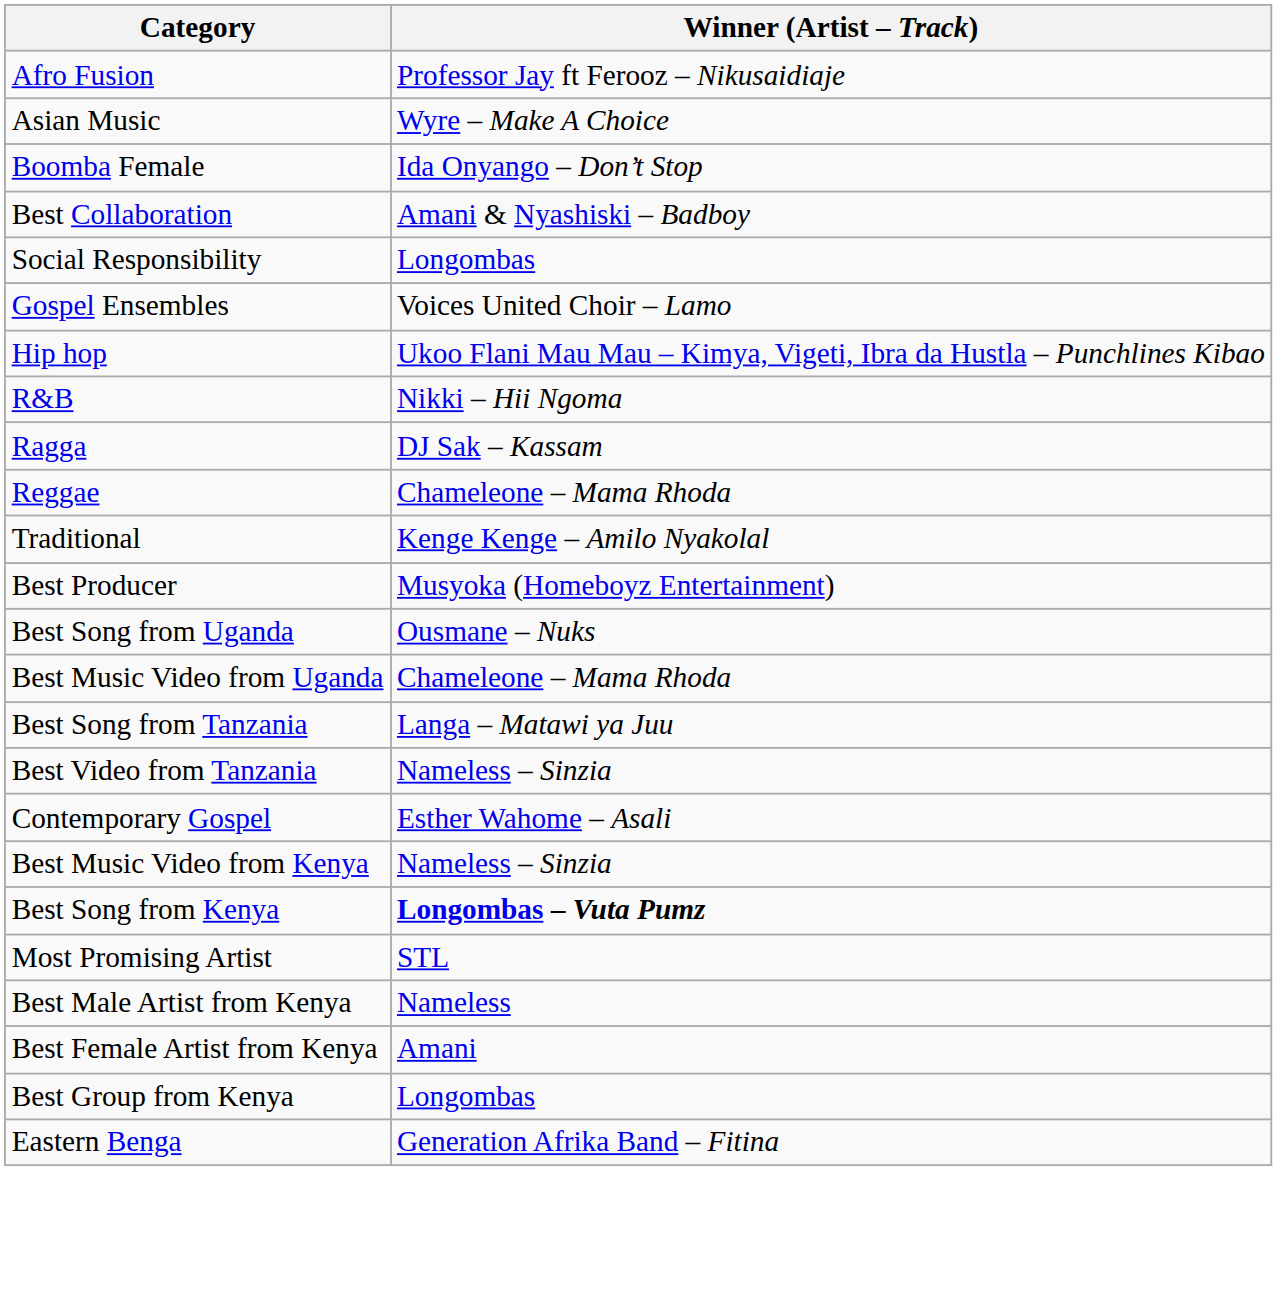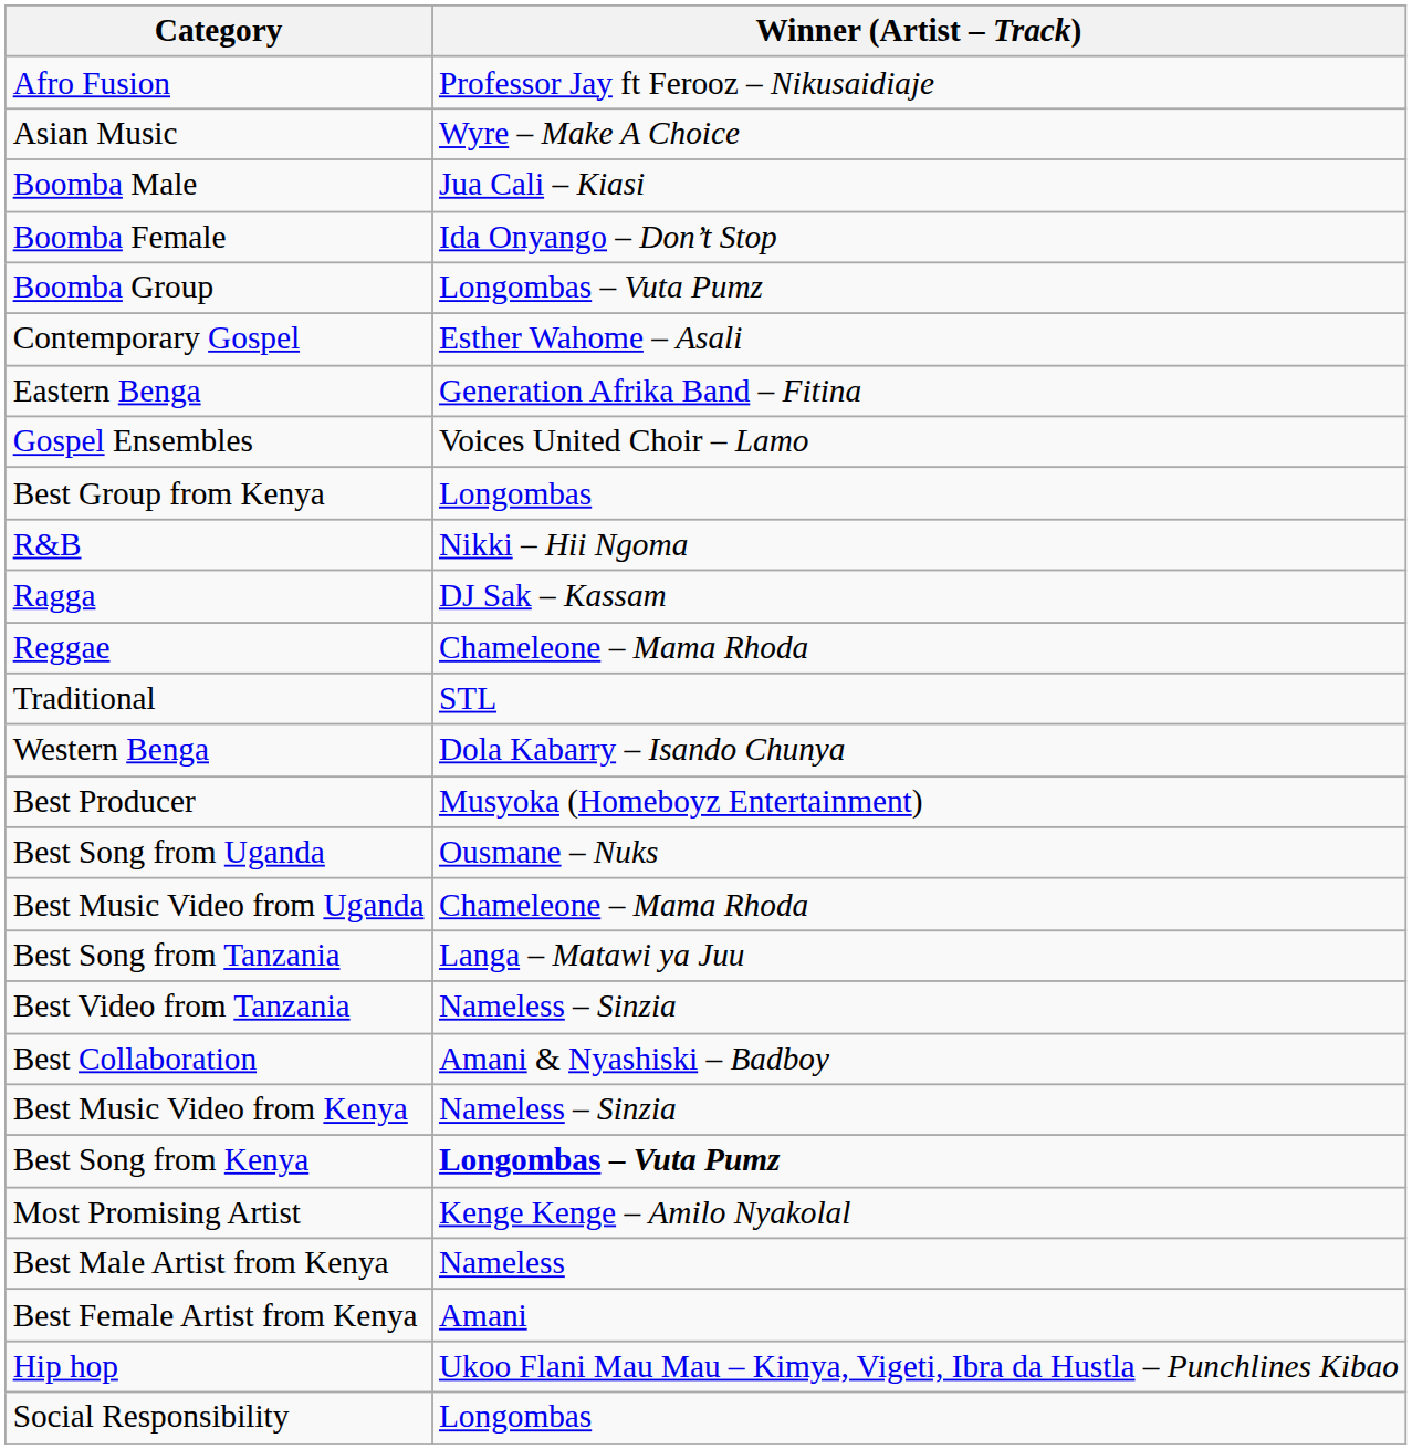+ row: Boomba Male | Jua Cali – Kiasi
+ row: Boomba Group | Longombas – Vuta Pumz
rows swapped: Contemporary Gospel <-> Best Collaboration
rows swapped: Eastern Benga <-> Social Responsibility
rows swapped: Hip hop <-> Best Group from Kenya
Traditional | Winner (Artist – Track): Kenge Kenge – Amilo Nyakolal -> STL
+ row: Western Benga | Dola Kabarry – Isando Chunya
Most Promising Artist | Winner (Artist – Track): STL -> Kenge Kenge – Amilo Nyakolal
